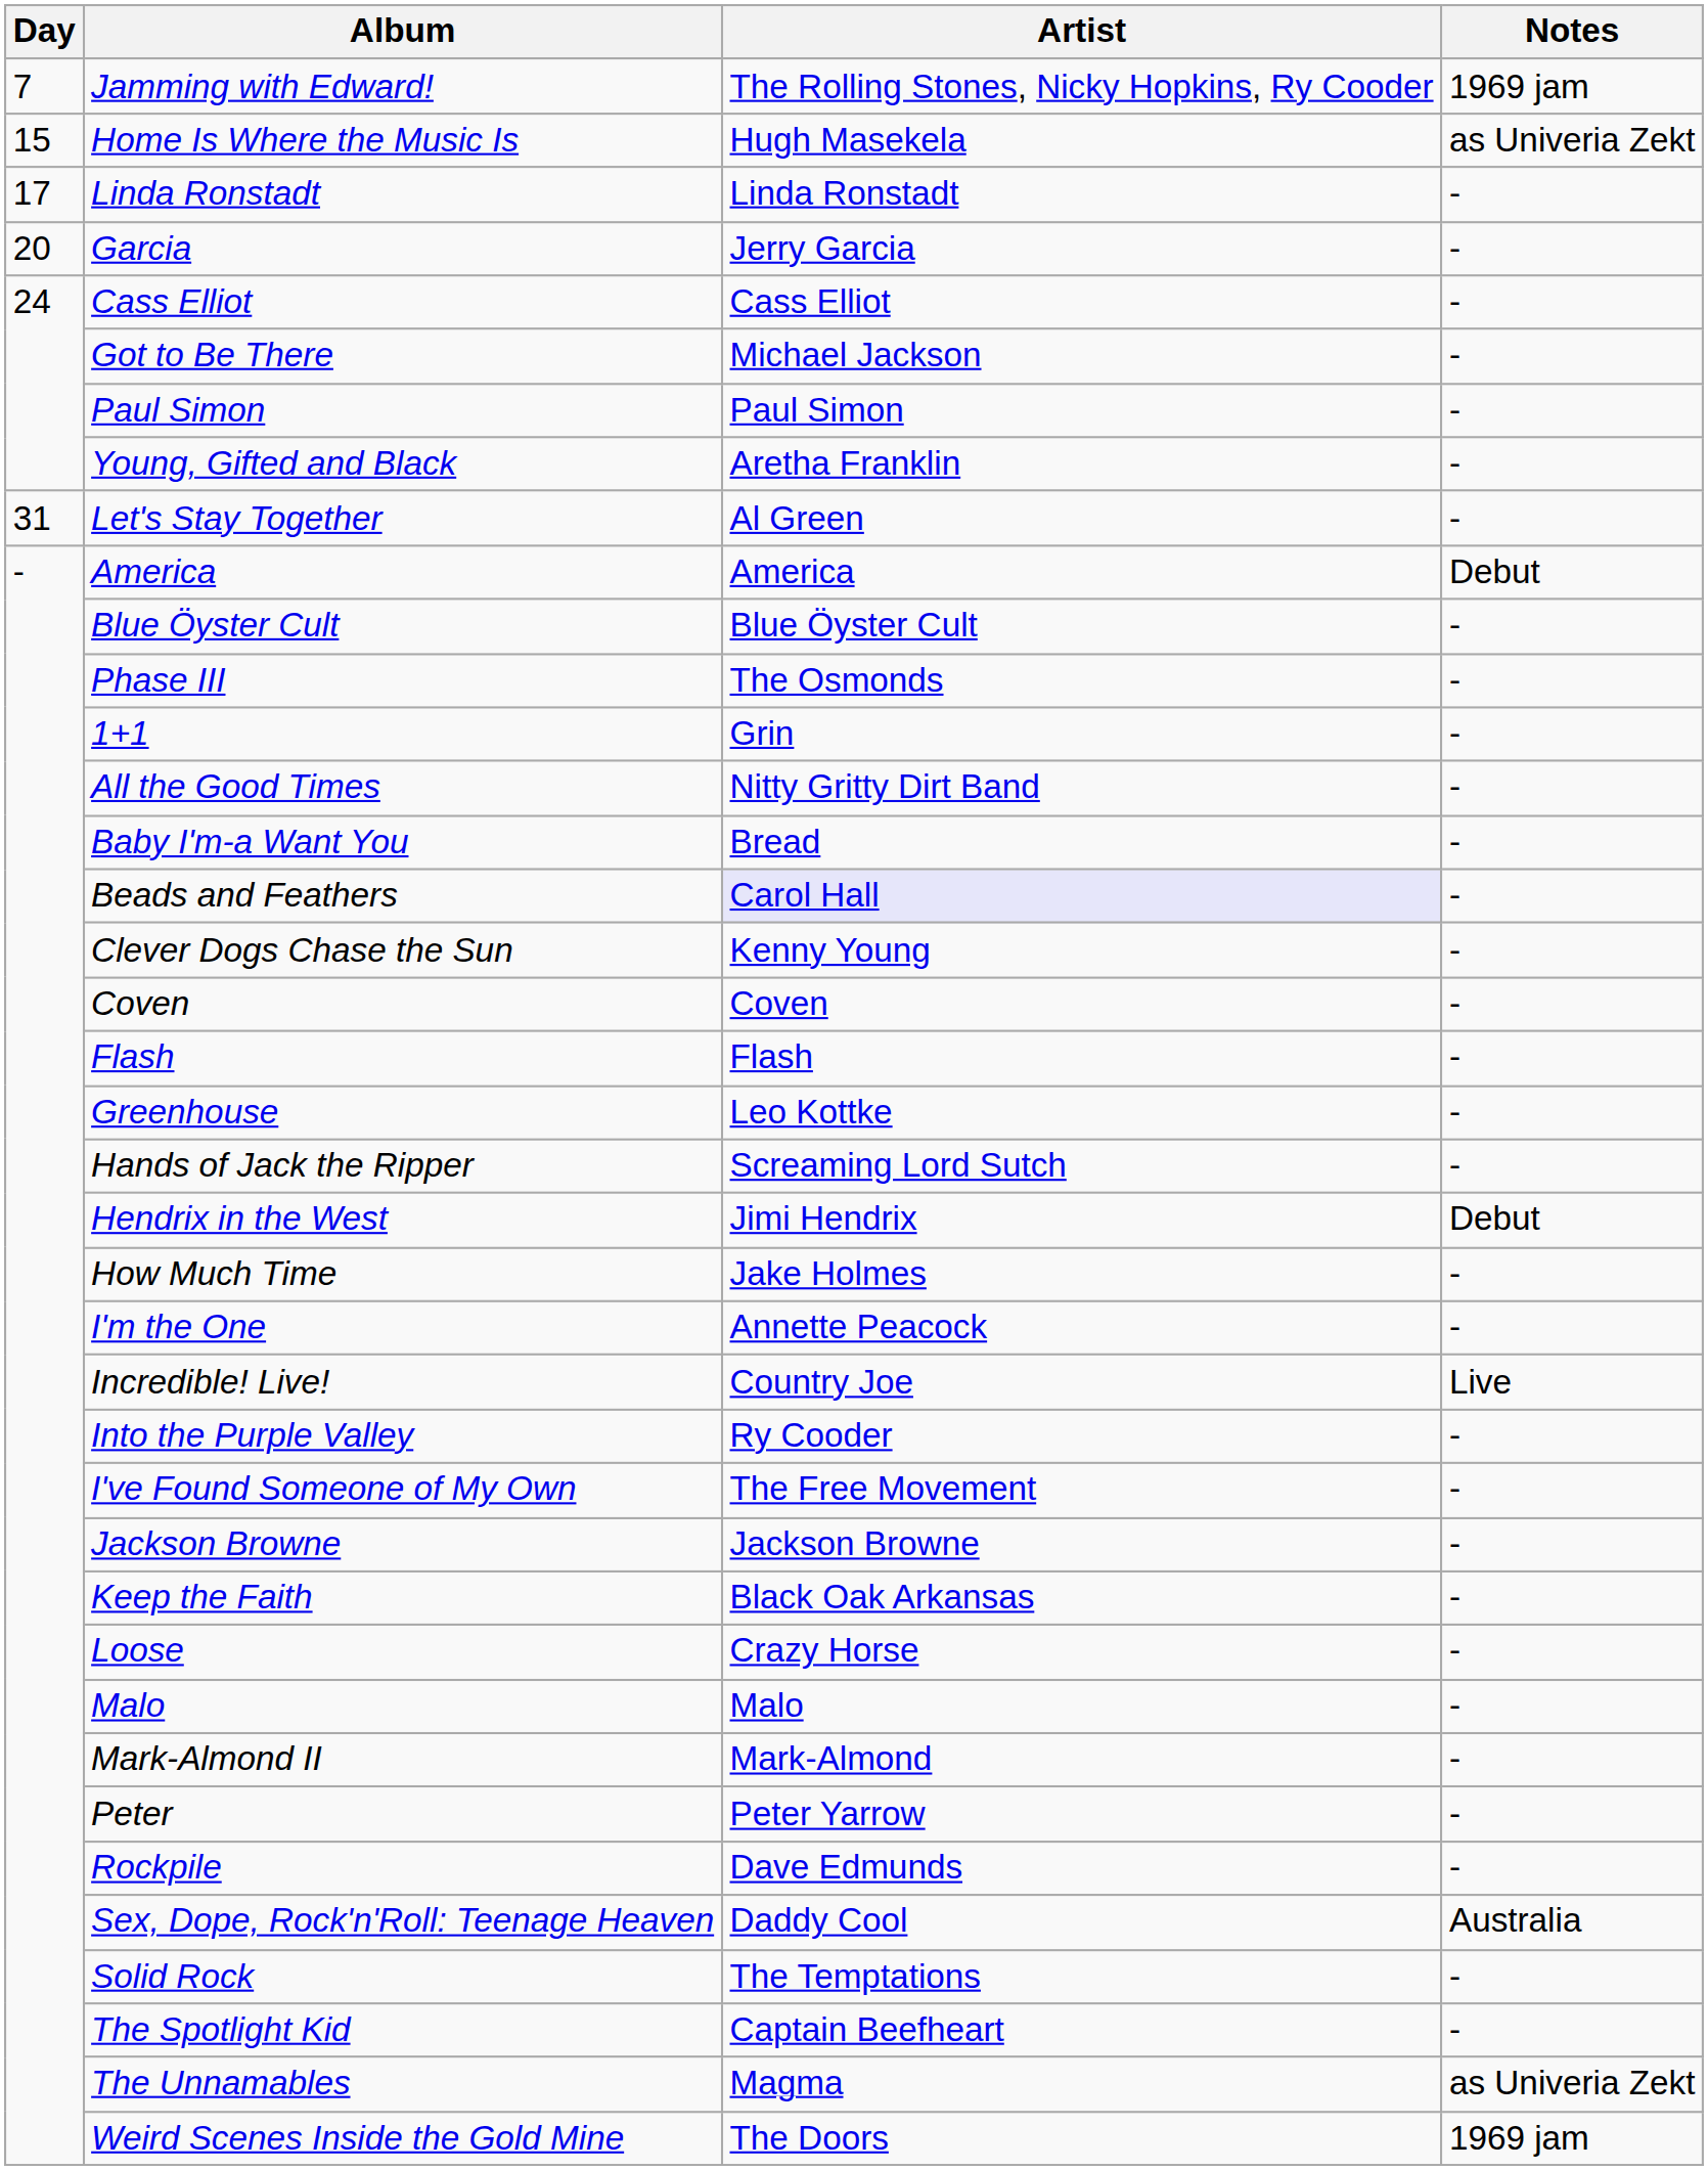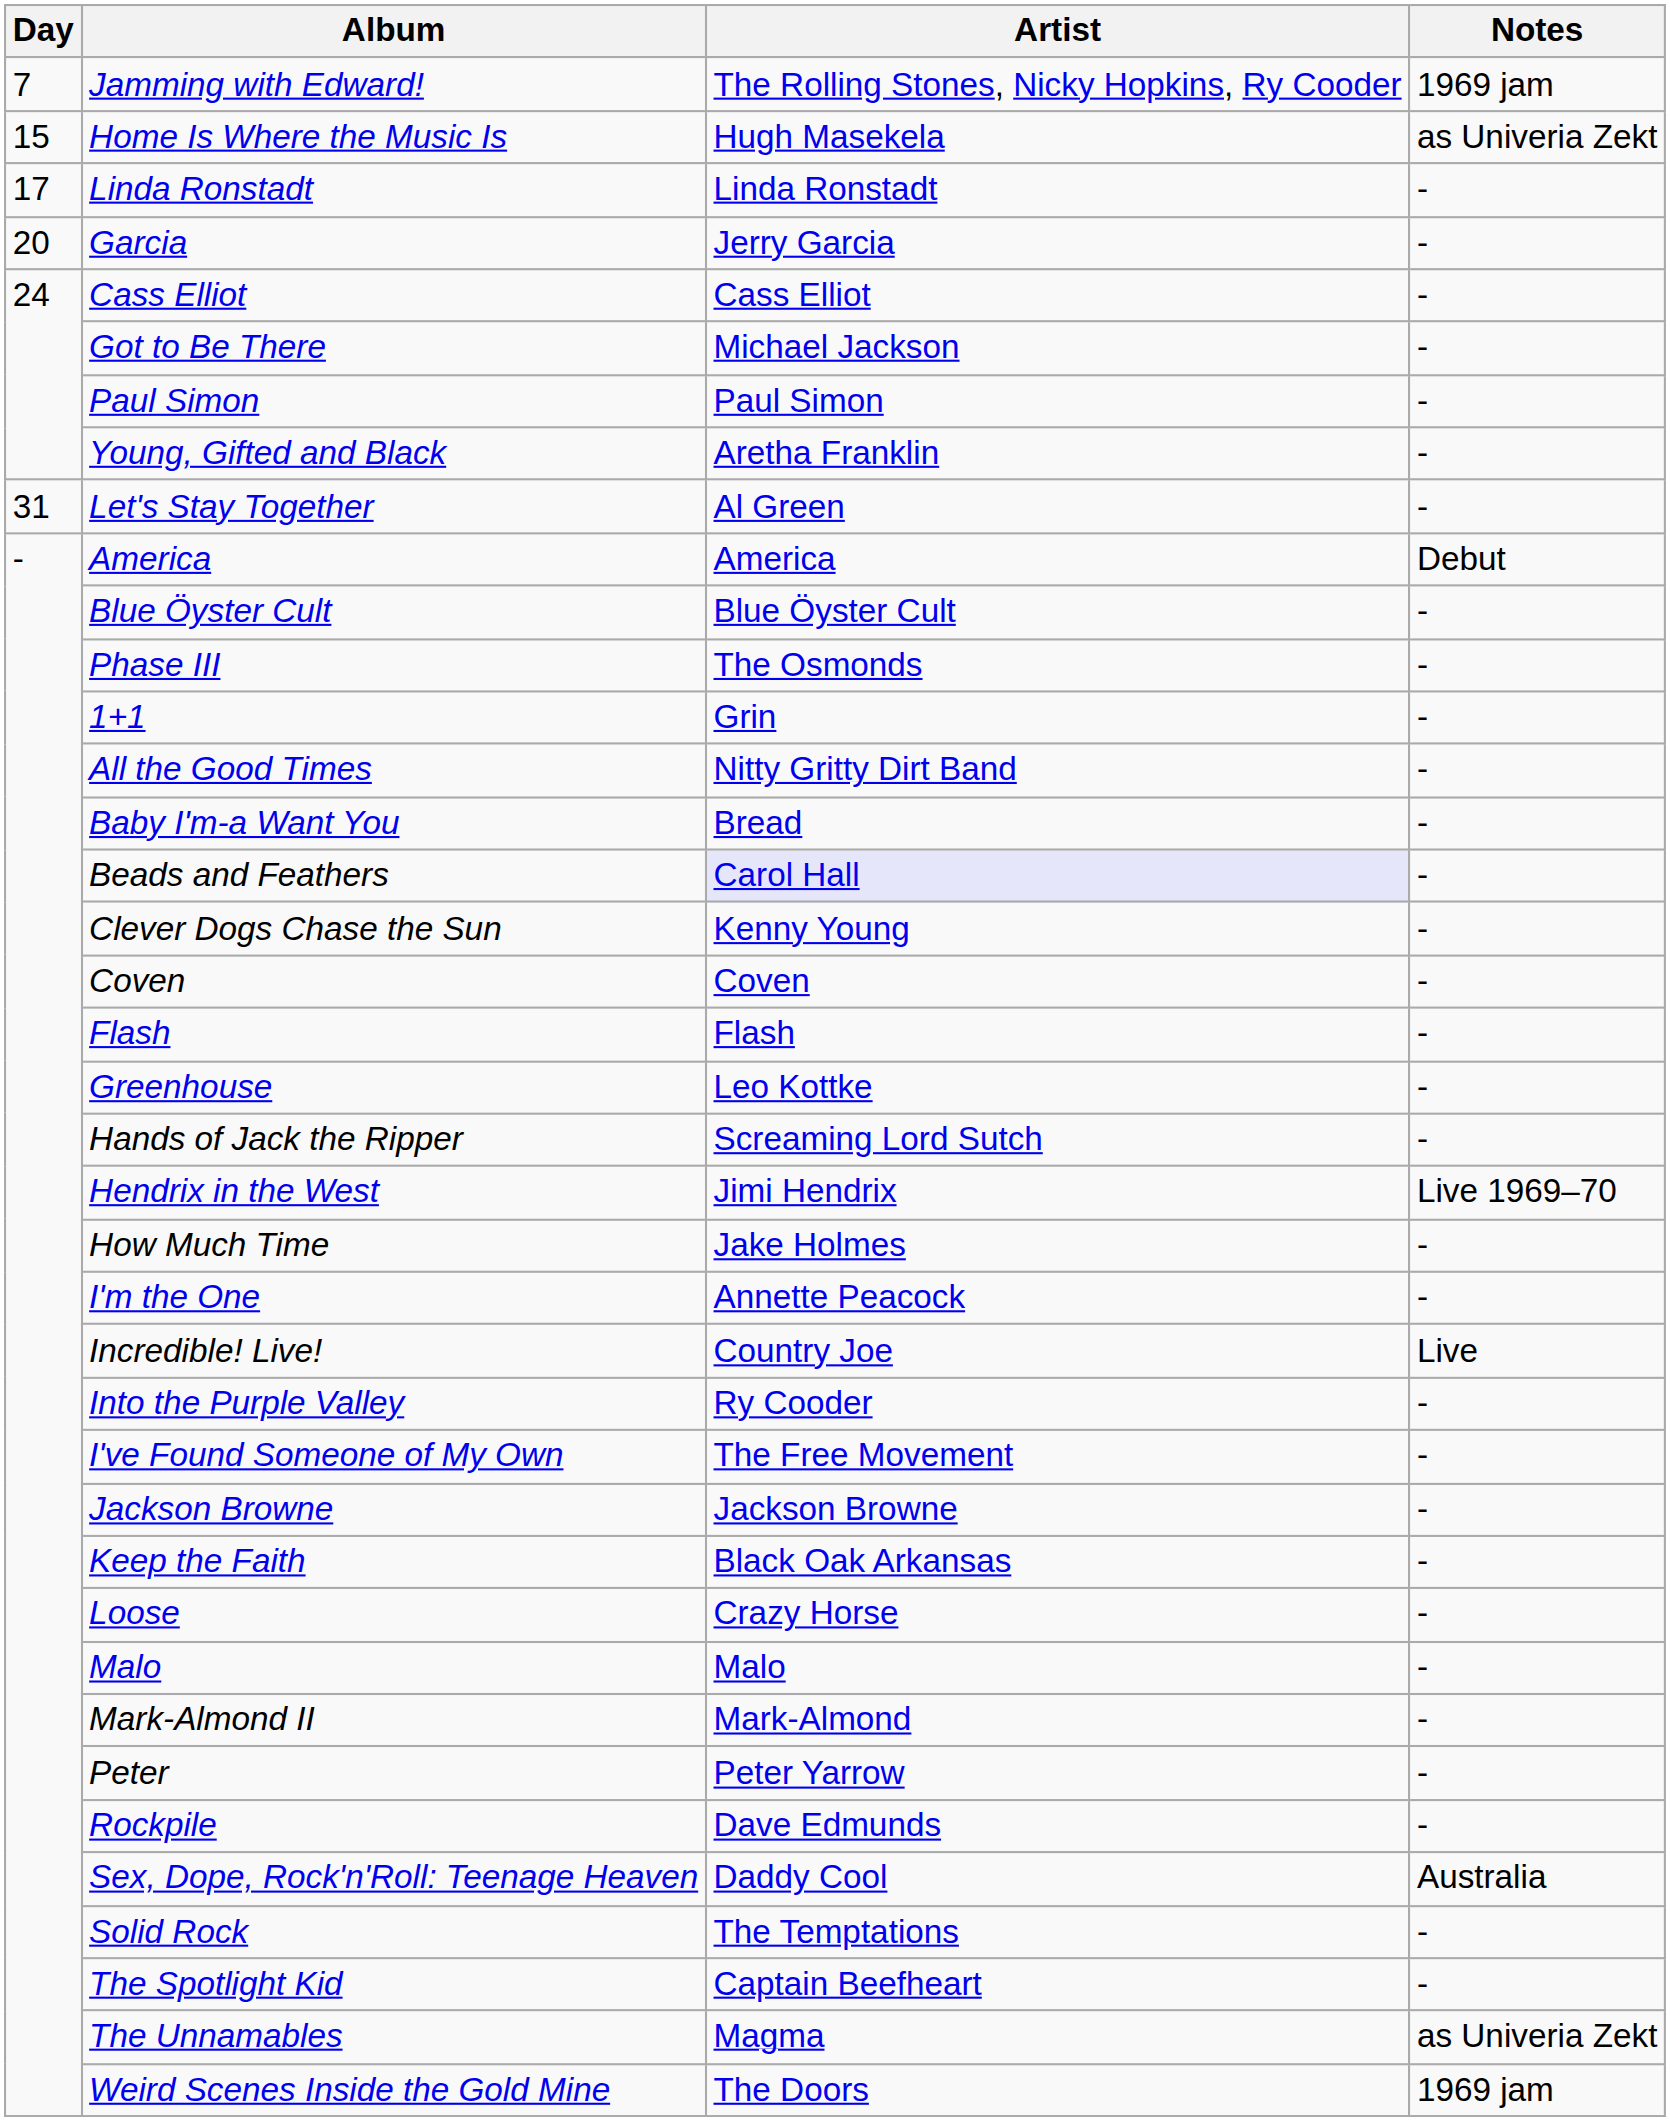Hendrix in the West | Notes: Debut -> Live 1969–70
